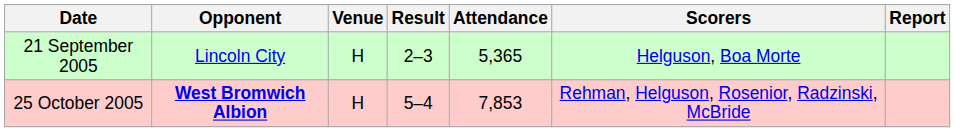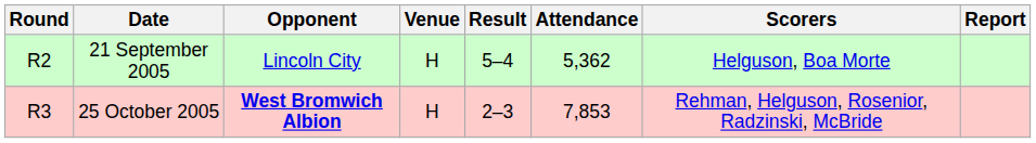+ column: Round | R2 | R3
21 September 2005 | Result: 2–3 -> 5–4
21 September 2005 | Attendance: 5,365 -> 5,362
25 October 2005 | Result: 5–4 -> 2–3
